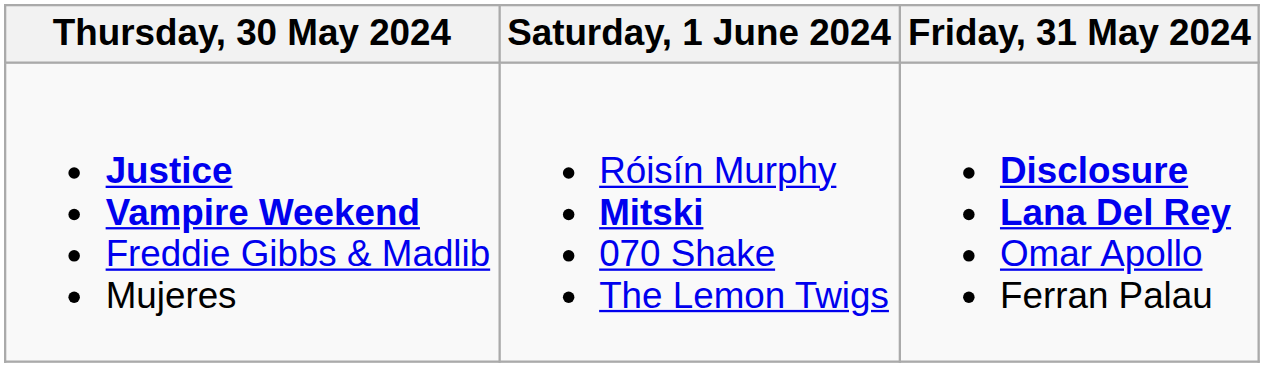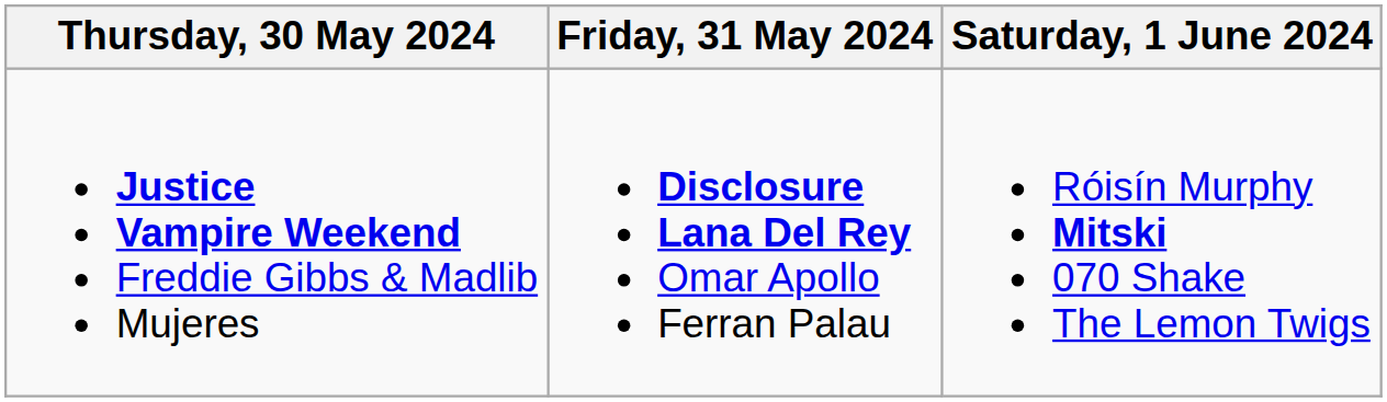columns swapped: Friday, 31 May 2024 <-> Saturday, 1 June 2024
